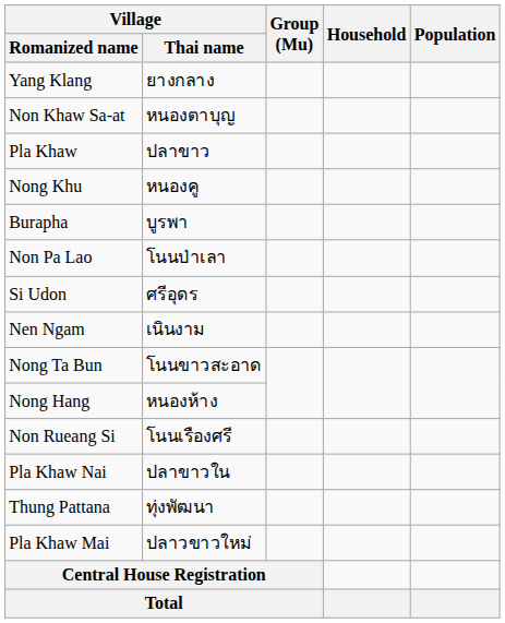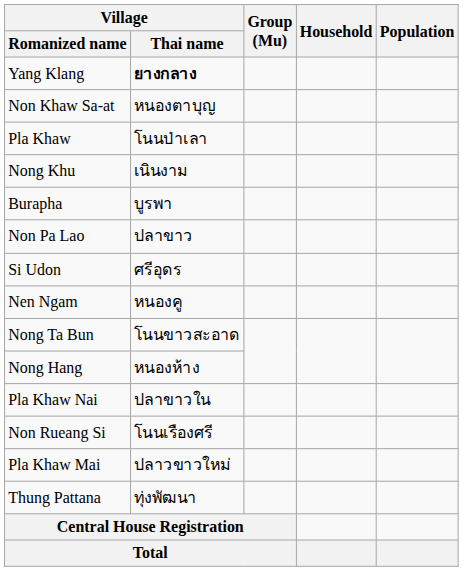Yang Klang | Village / Thai name: normal -> bold
Pla Khaw | Village / Thai name: ปลาขาว -> โนนป่าเลา
Nong Khu | Village / Thai name: หนองคู -> เนินงาม
Non Pa Lao | Village / Thai name: โนนป่าเลา -> ปลาขาว
Nen Ngam | Village / Thai name: เนินงาม -> หนองคู
rows swapped: Pla Khaw Nai <-> Non Rueang Si
rows swapped: Thung Pattana <-> Pla Khaw Mai
